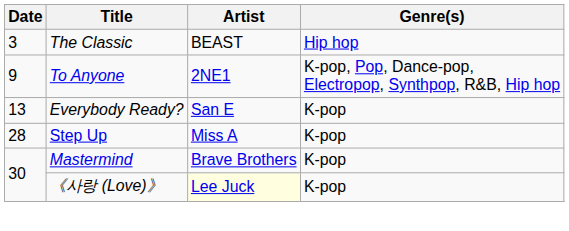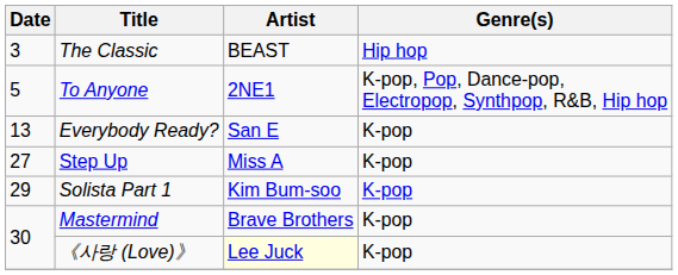To Anyone | Date: 9 -> 5
Step Up | Date: 28 -> 27
+ row: 29 | Solista Part 1 | Kim Bum-soo | K-pop
